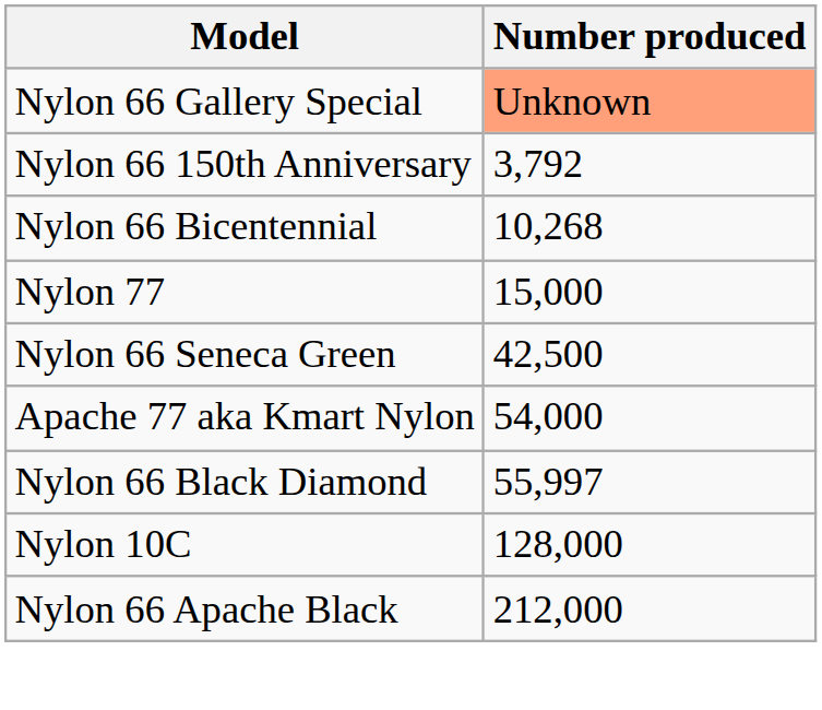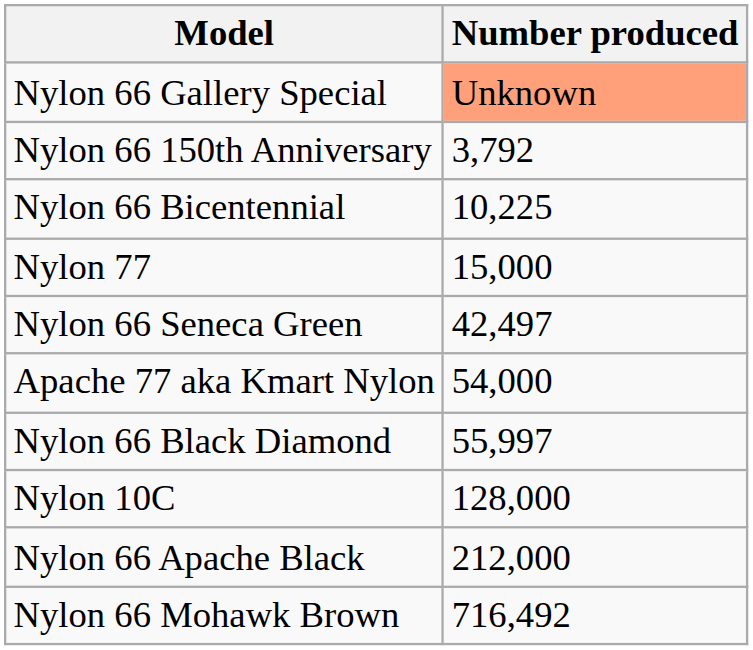Nylon 66 Bicentennial | Number produced: 10,268 -> 10,225
Nylon 66 Seneca Green | Number produced: 42,500 -> 42,497
+ row: Nylon 66 Mohawk Brown | 716,492
